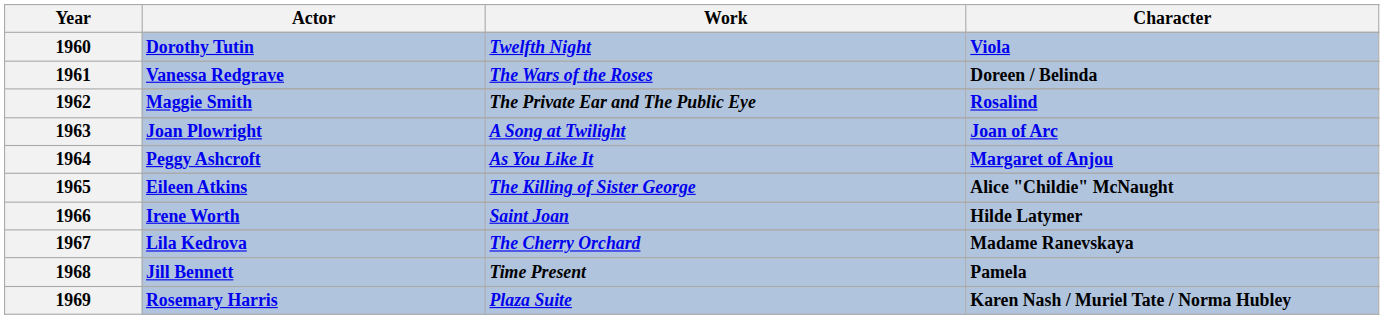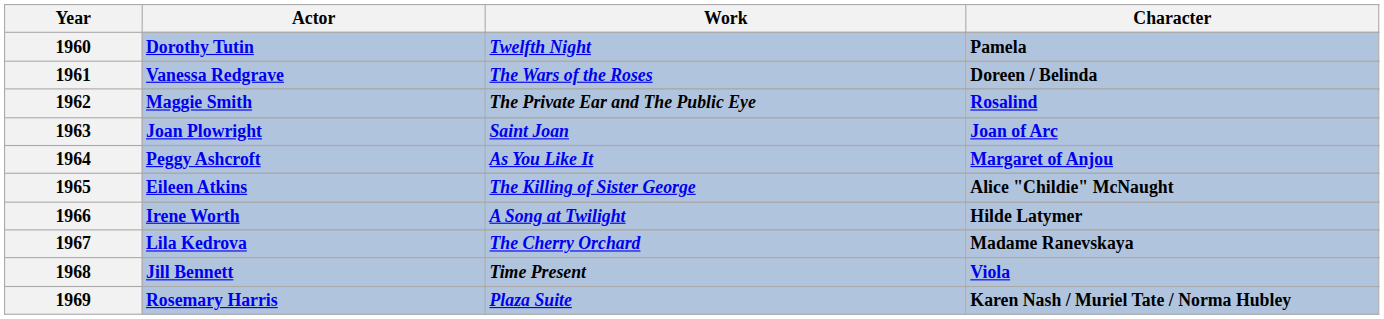Dorothy Tutin | Character: Viola -> Pamela
Joan Plowright | Work: A Song at Twilight -> Saint Joan
Irene Worth | Work: Saint Joan -> A Song at Twilight
Jill Bennett | Character: Pamela -> Viola
